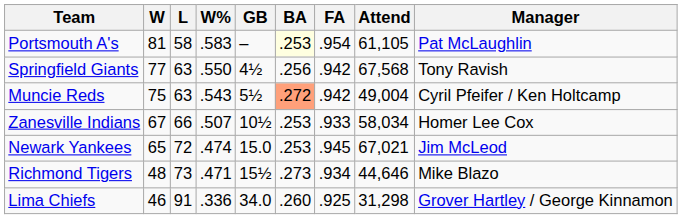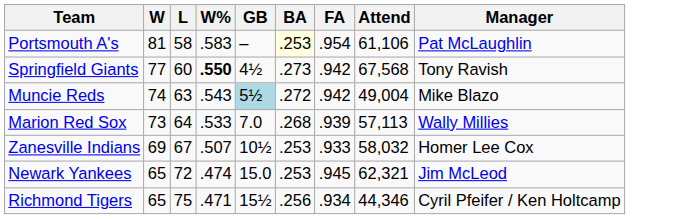Portsmouth A's | Attend: 61,105 -> 61,106
Springfield Giants | L: 63 -> 60
Springfield Giants | W%: normal -> bold
Springfield Giants | BA: .256 -> .273
Muncie Reds | W: 75 -> 74
Muncie Reds | GB: no background -> lightblue background
Muncie Reds | BA: lightsalmon background -> no background
Muncie Reds | Manager: Cyril Pfeifer / Ken Holtcamp -> Mike Blazo
+ row: Marion Red Sox | 73 | 64 | .533 | 7.0 | .268 | .939 | 57,113 | Wally Millies
Zanesville Indians | W: 67 -> 69
Zanesville Indians | L: 66 -> 67
Zanesville Indians | Attend: 58,034 -> 58,032
Newark Yankees | Attend: 67,021 -> 62,321
Richmond Tigers | W: 48 -> 65
Richmond Tigers | L: 73 -> 75
Richmond Tigers | BA: .273 -> .256
Richmond Tigers | Attend: 44,646 -> 44,346
Richmond Tigers | Manager: Mike Blazo -> Cyril Pfeifer / Ken Holtcamp
- row: Lima Chiefs | 46 | 91 | .336 | 34.0 | .260 | .925 | 31,298 | Grover Hartley / George Kinnamon
